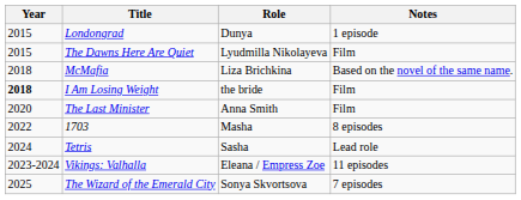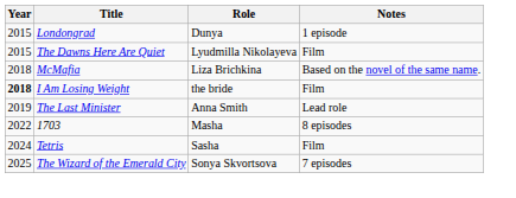The Last Minister | Year: 2020 -> 2019
The Last Minister | Notes: Film -> Lead role
Tetris | Notes: Lead role -> Film
- row: 2023-2024 | Vikings: Valhalla | Eleana / Empress Zoe | 11 episodes
